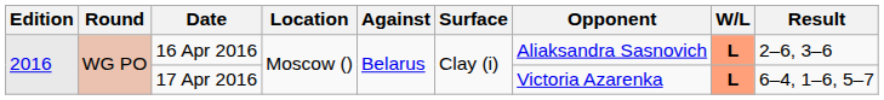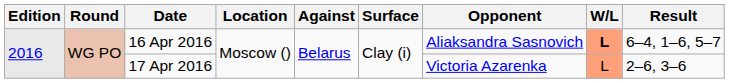16 Apr 2016 | Result: 2–6, 3–6 -> 6–4, 1–6, 5–7
17 Apr 2016 | W/L: bold -> normal
17 Apr 2016 | Result: 6–4, 1–6, 5–7 -> 2–6, 3–6
